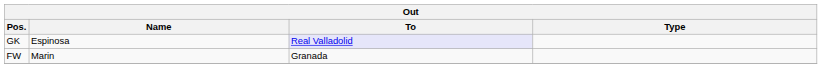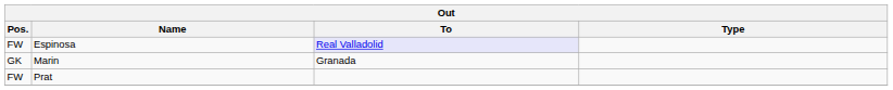Espinosa | Pos.: GK -> FW
Marin | Pos.: FW -> GK
+ row: FW | Prat
